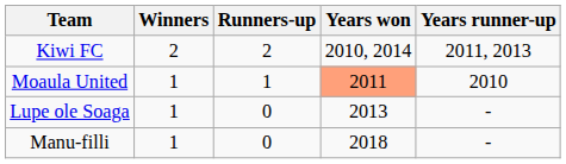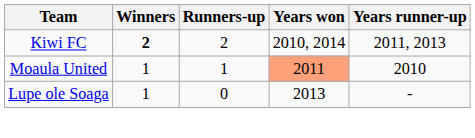Kiwi FC | Winners: normal -> bold
- row: Manu-filli | 1 | 0 | 2018 | -
